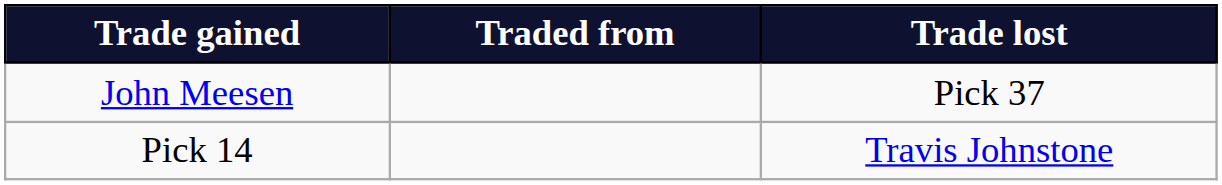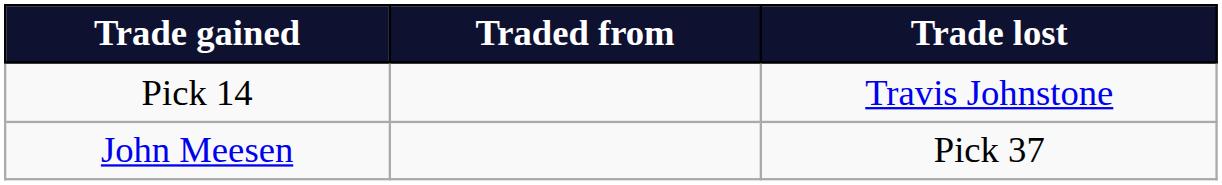rows swapped: Pick 14 <-> John Meesen
